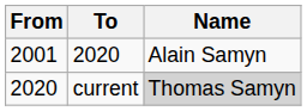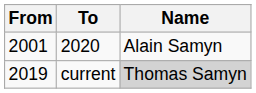current | From: 2020 -> 2019
